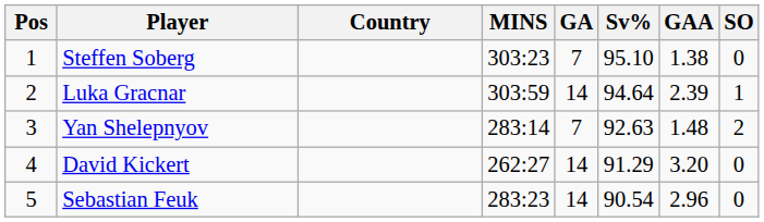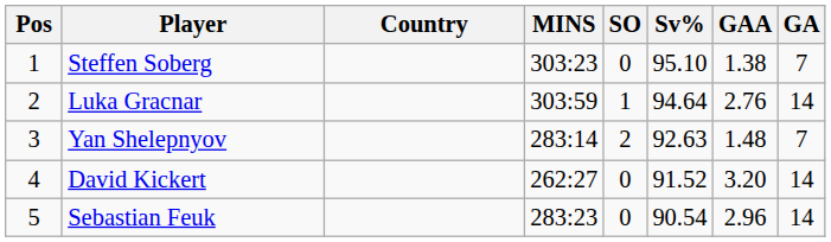columns swapped: GA <-> SO
Luka Gracnar | GAA: 2.39 -> 2.76
David Kickert | Sv%: 91.29 -> 91.52
